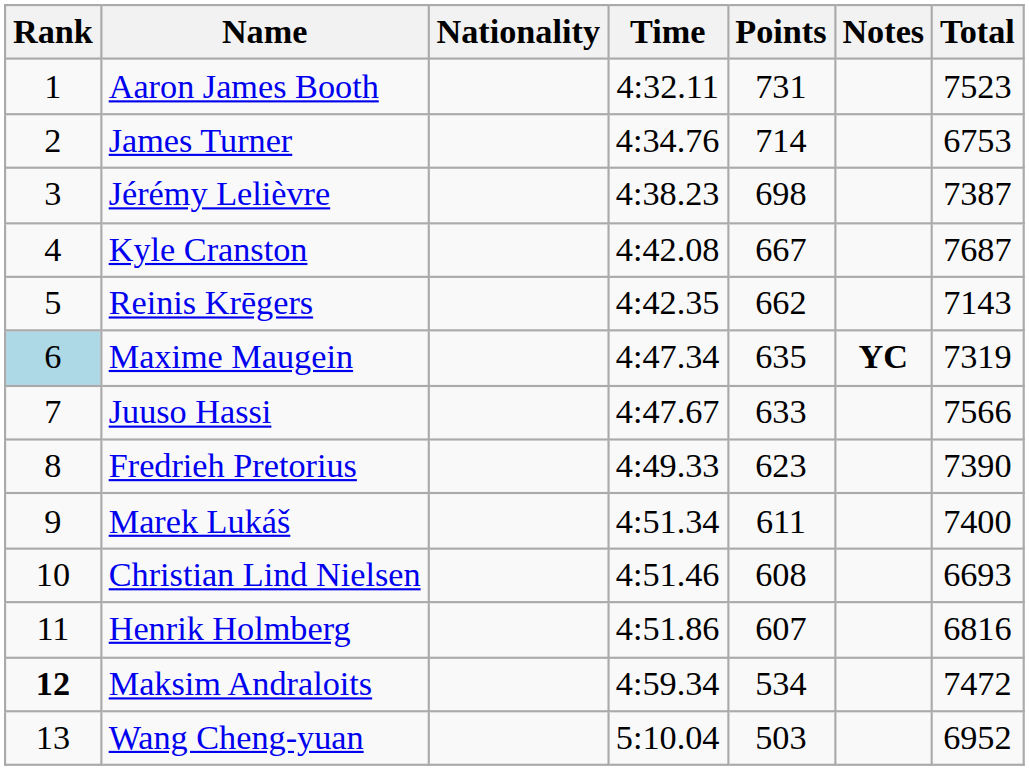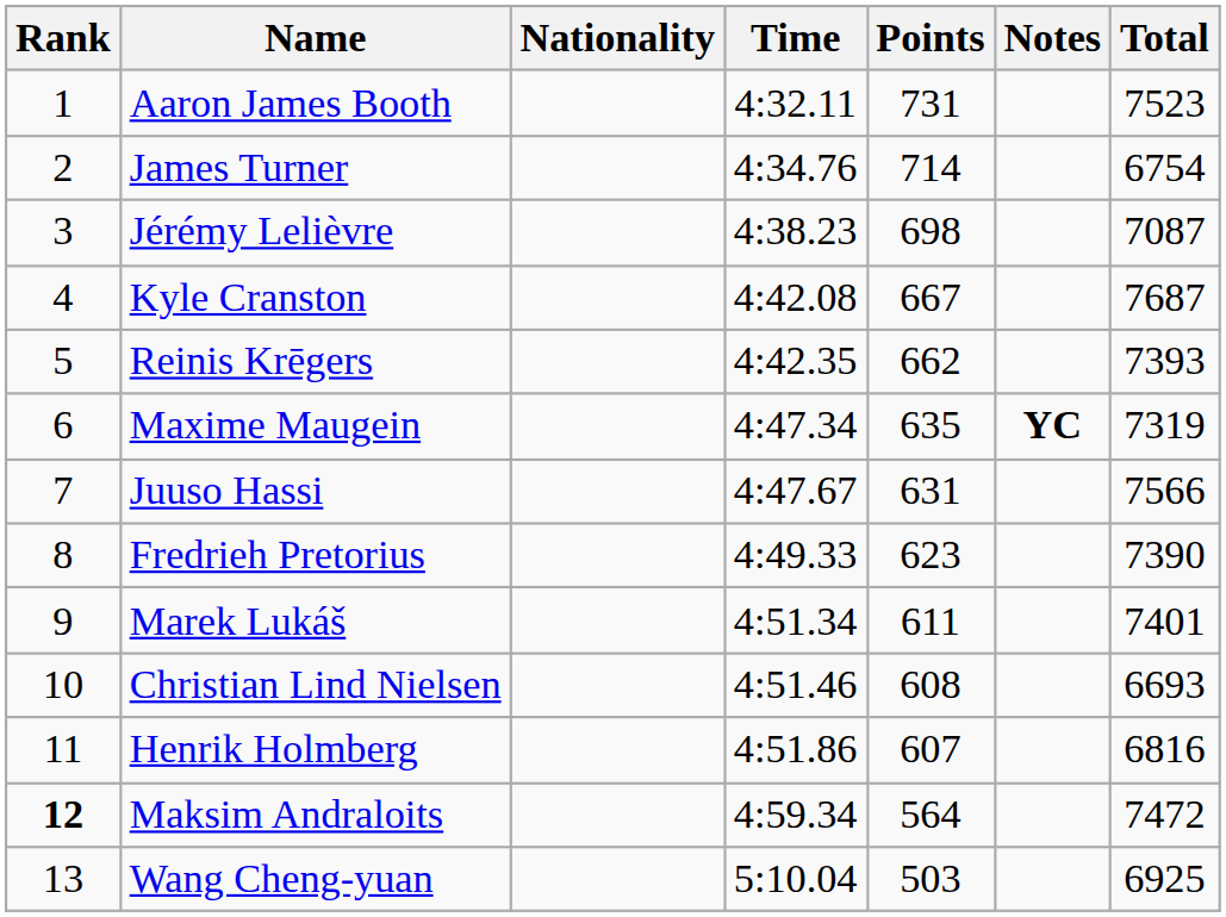James Turner | Total: 6753 -> 6754
Jérémy Lelièvre | Total: 7387 -> 7087
Reinis Krēgers | Total: 7143 -> 7393
Maxime Maugein | Rank: lightblue background -> no background
Juuso Hassi | Points: 633 -> 631
Marek Lukáš | Total: 7400 -> 7401
Maksim Andraloits | Points: 534 -> 564
Wang Cheng-yuan | Total: 6952 -> 6925
